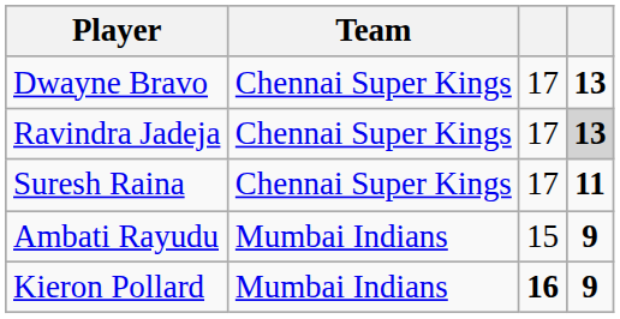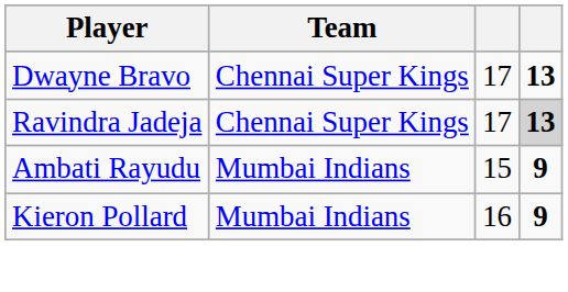- row: Suresh Raina | Chennai Super Kings | 17 | 11
Kieron Pollard | column 3: bold -> normal
